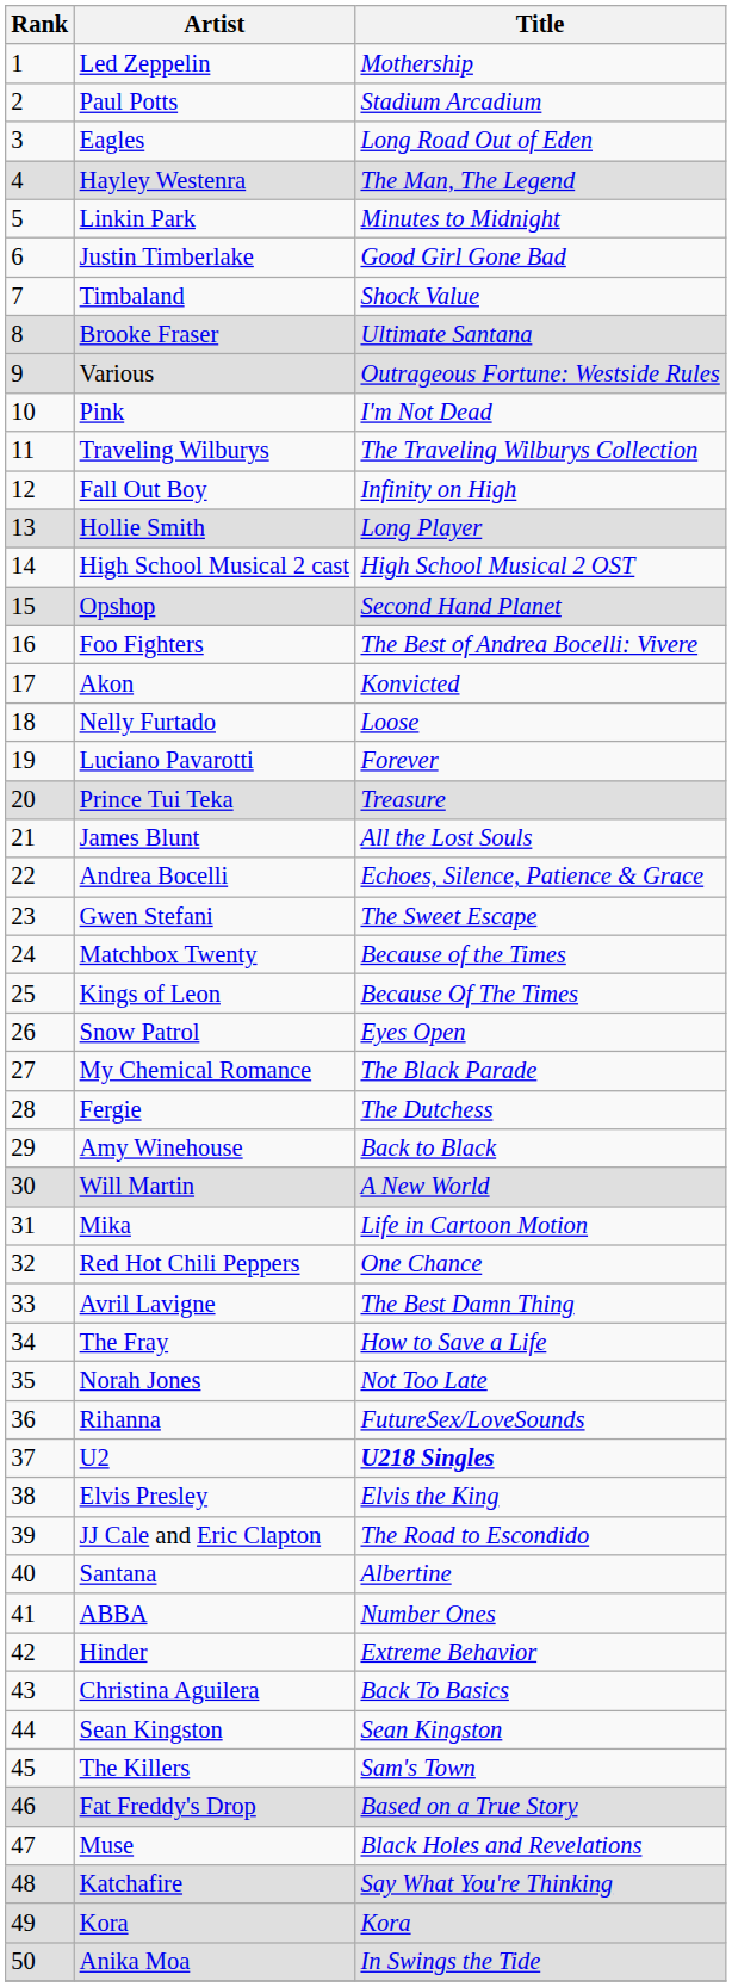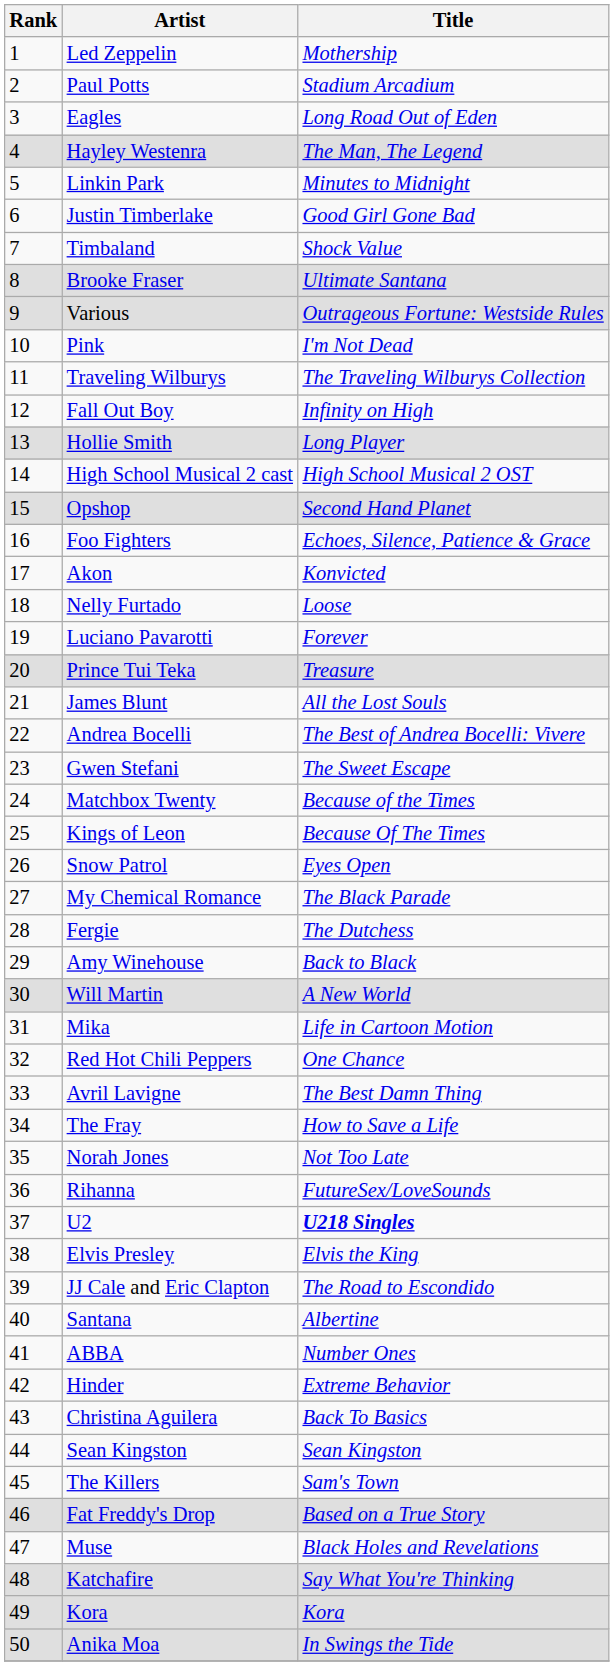Foo Fighters | Title: The Best of Andrea Bocelli: Vivere -> Echoes, Silence, Patience & Grace
Andrea Bocelli | Title: Echoes, Silence, Patience & Grace -> The Best of Andrea Bocelli: Vivere
